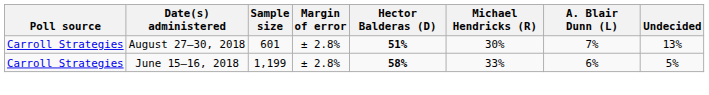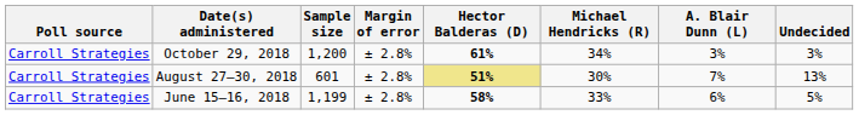+ row: Carroll Strategies | October 29, 2018 | 1,200 | ± 2.8% | 61% | 34% | 3% | 3%
August 27–30, 2018 | Hector Balderas (D): no background -> khaki background
